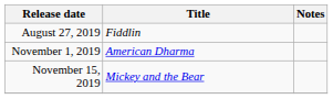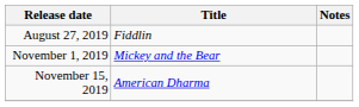November 1, 2019 | Title: American Dharma -> Mickey and the Bear
November 15, 2019 | Title: Mickey and the Bear -> American Dharma
